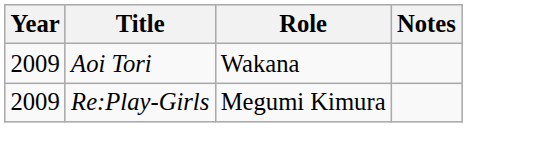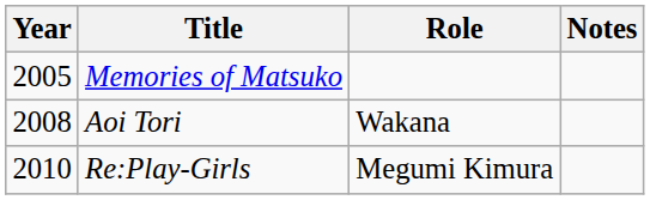+ row: 2005 | Memories of Matsuko
Aoi Tori | Year: 2009 -> 2008
Re:Play-Girls | Year: 2009 -> 2010
